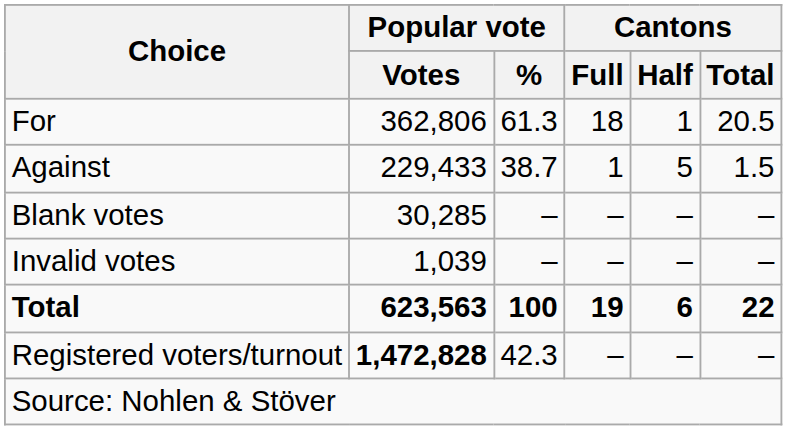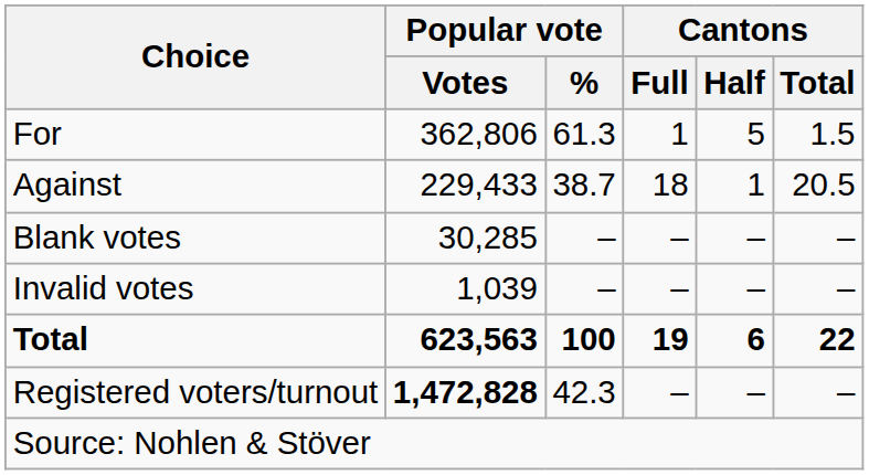For | Cantons / Full: 18 -> 1
For | Cantons / Half: 1 -> 5
For | Cantons / Total: 20.5 -> 1.5
Against | Cantons / Full: 1 -> 18
Against | Cantons / Half: 5 -> 1
Against | Cantons / Total: 1.5 -> 20.5
